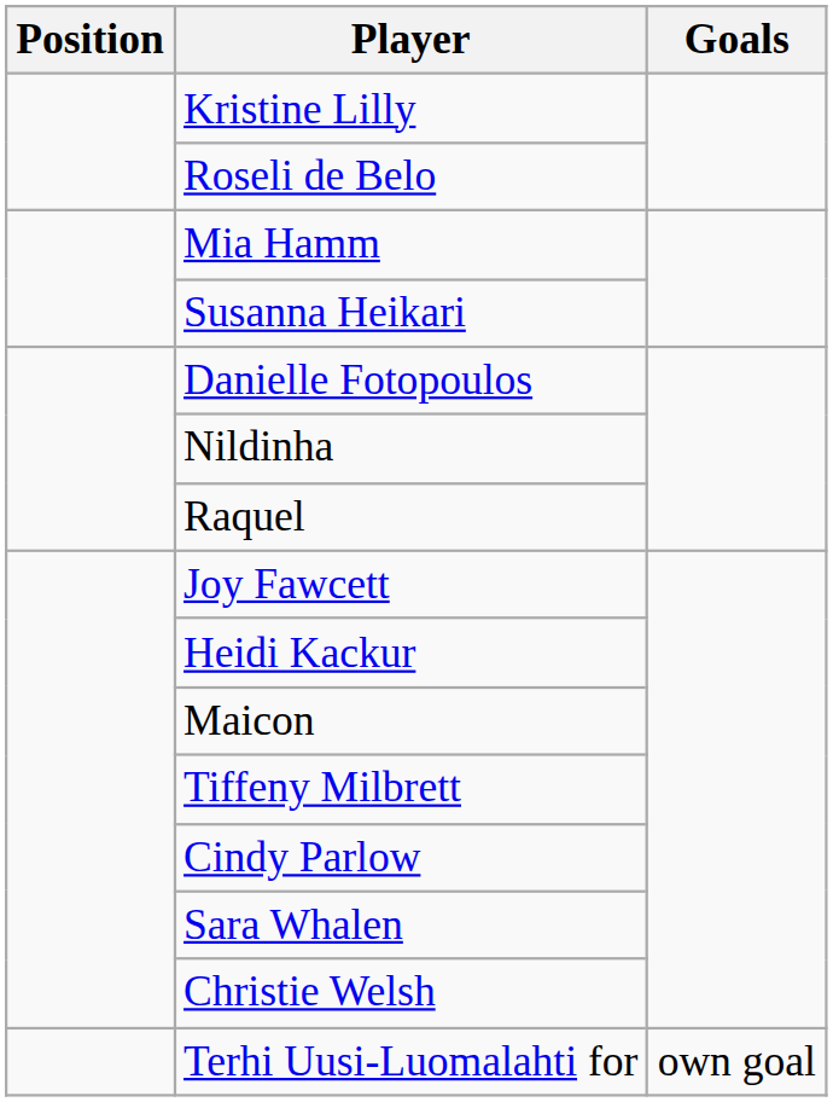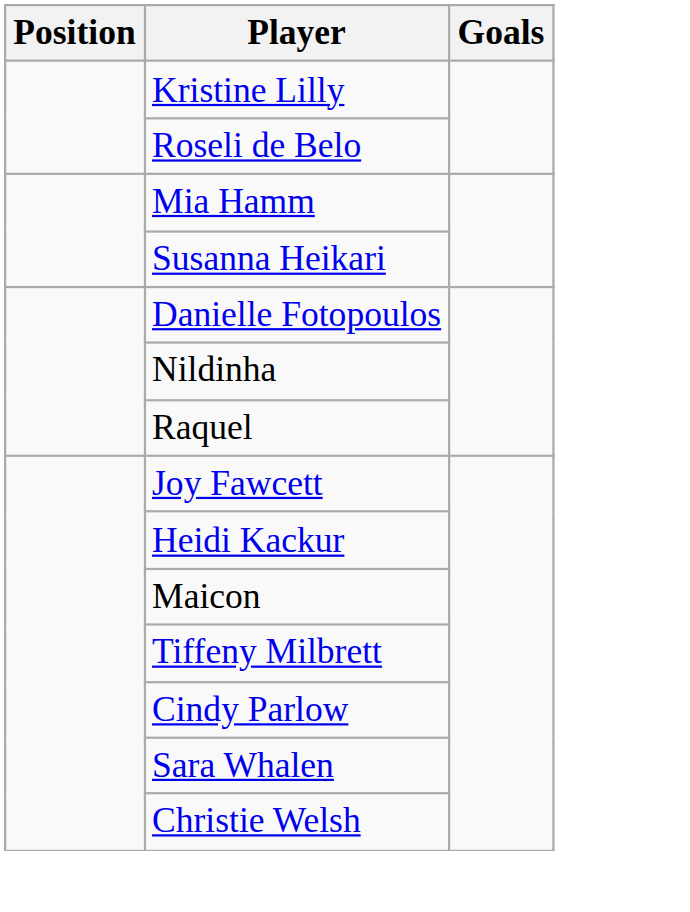- row: Terhi Uusi-Luomalahti for | own goal
